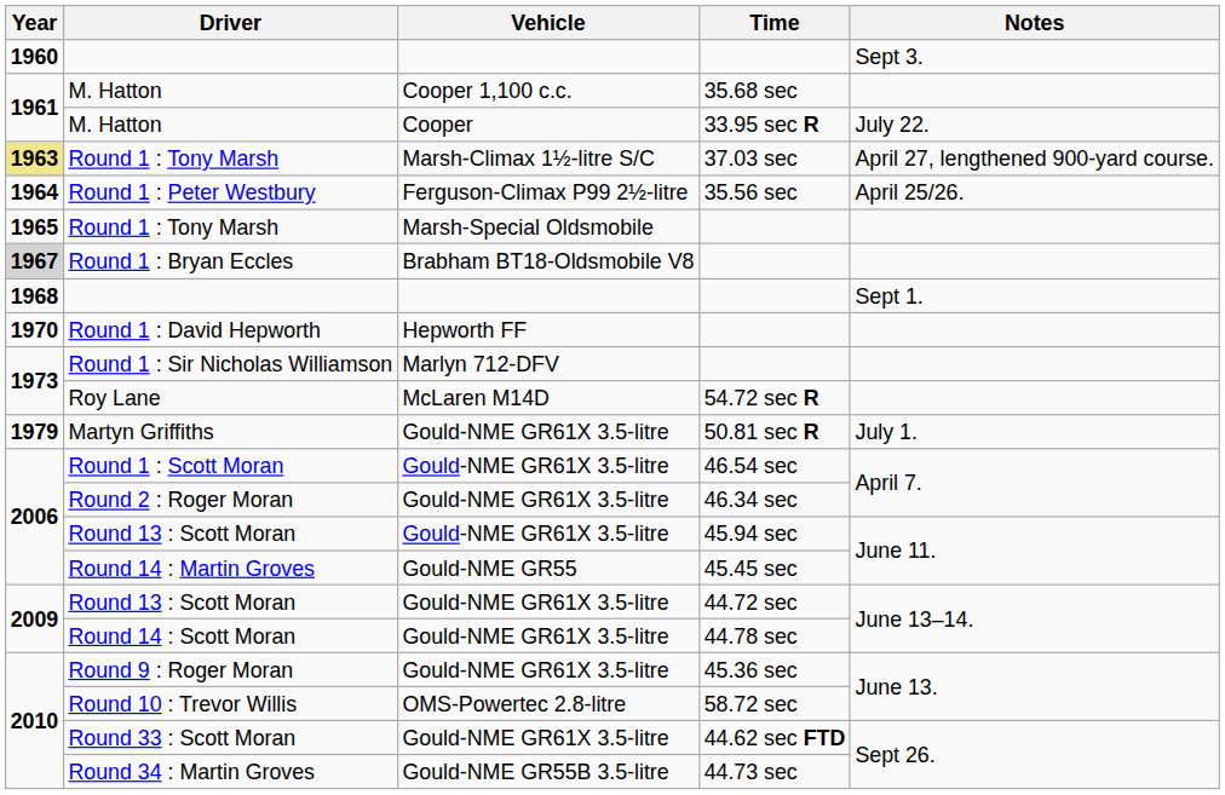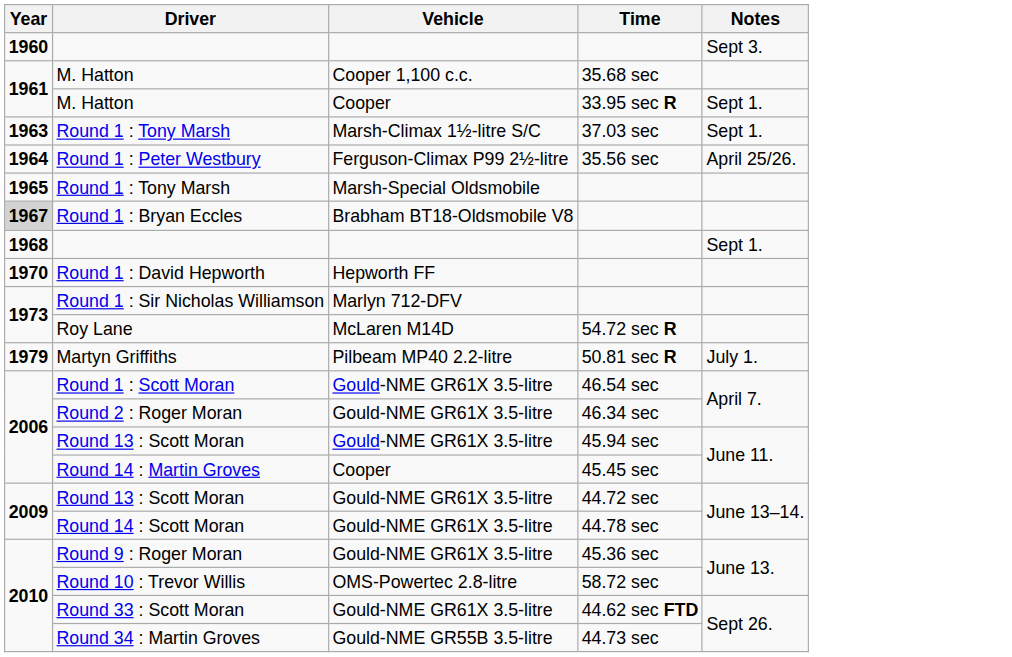M. Hatton / 33.95 sec R | Notes: July 22. -> Sept 1.
Round 1 : Tony Marsh / 37.03 sec | Year: khaki background -> no background
Round 1 : Tony Marsh / 37.03 sec | Notes: April 27, lengthened 900-yard course. -> Sept 1.
Martyn Griffiths | Vehicle: Gould-NME GR61X 3.5-litre -> Pilbeam MP40 2.2-litre
Round 14 : Martin Groves | Vehicle: Gould-NME GR55 -> Cooper
